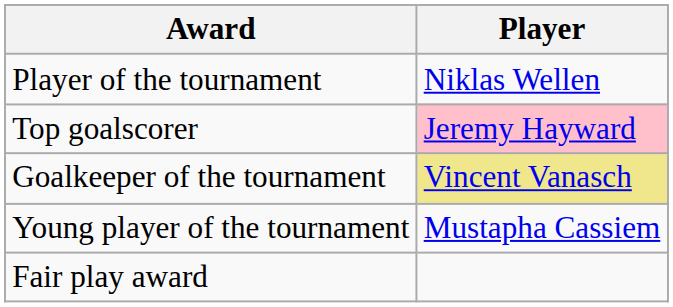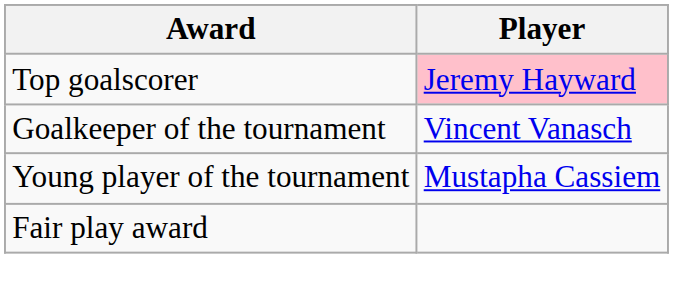- row: Player of the tournament | Niklas Wellen
Goalkeeper of the tournament | Player: khaki background -> no background
